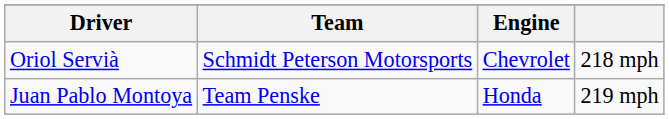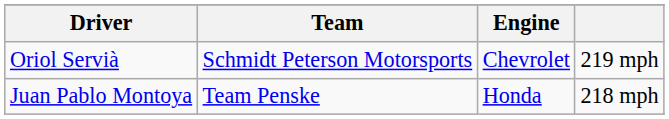Oriol Servià | column 4: 218 mph -> 219 mph
Juan Pablo Montoya | column 4: 219 mph -> 218 mph
